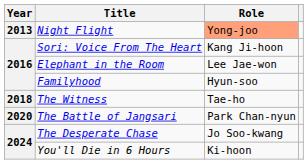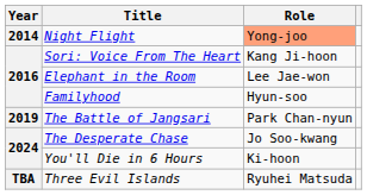Night Flight | Year: 2013 -> 2014
- row: 2018 | The Witness | Tae-ho
The Battle of Jangsari | Year: 2020 -> 2019
+ row: TBA | Three Evil Islands | Ryuhei Matsuda
